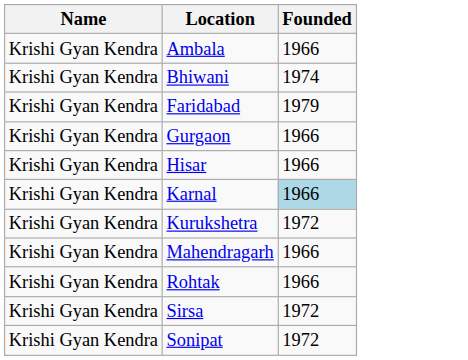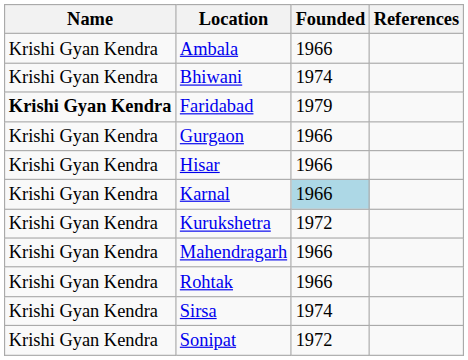+ column: References
Faridabad | Name: normal -> bold
Sirsa | Founded: 1972 -> 1974
